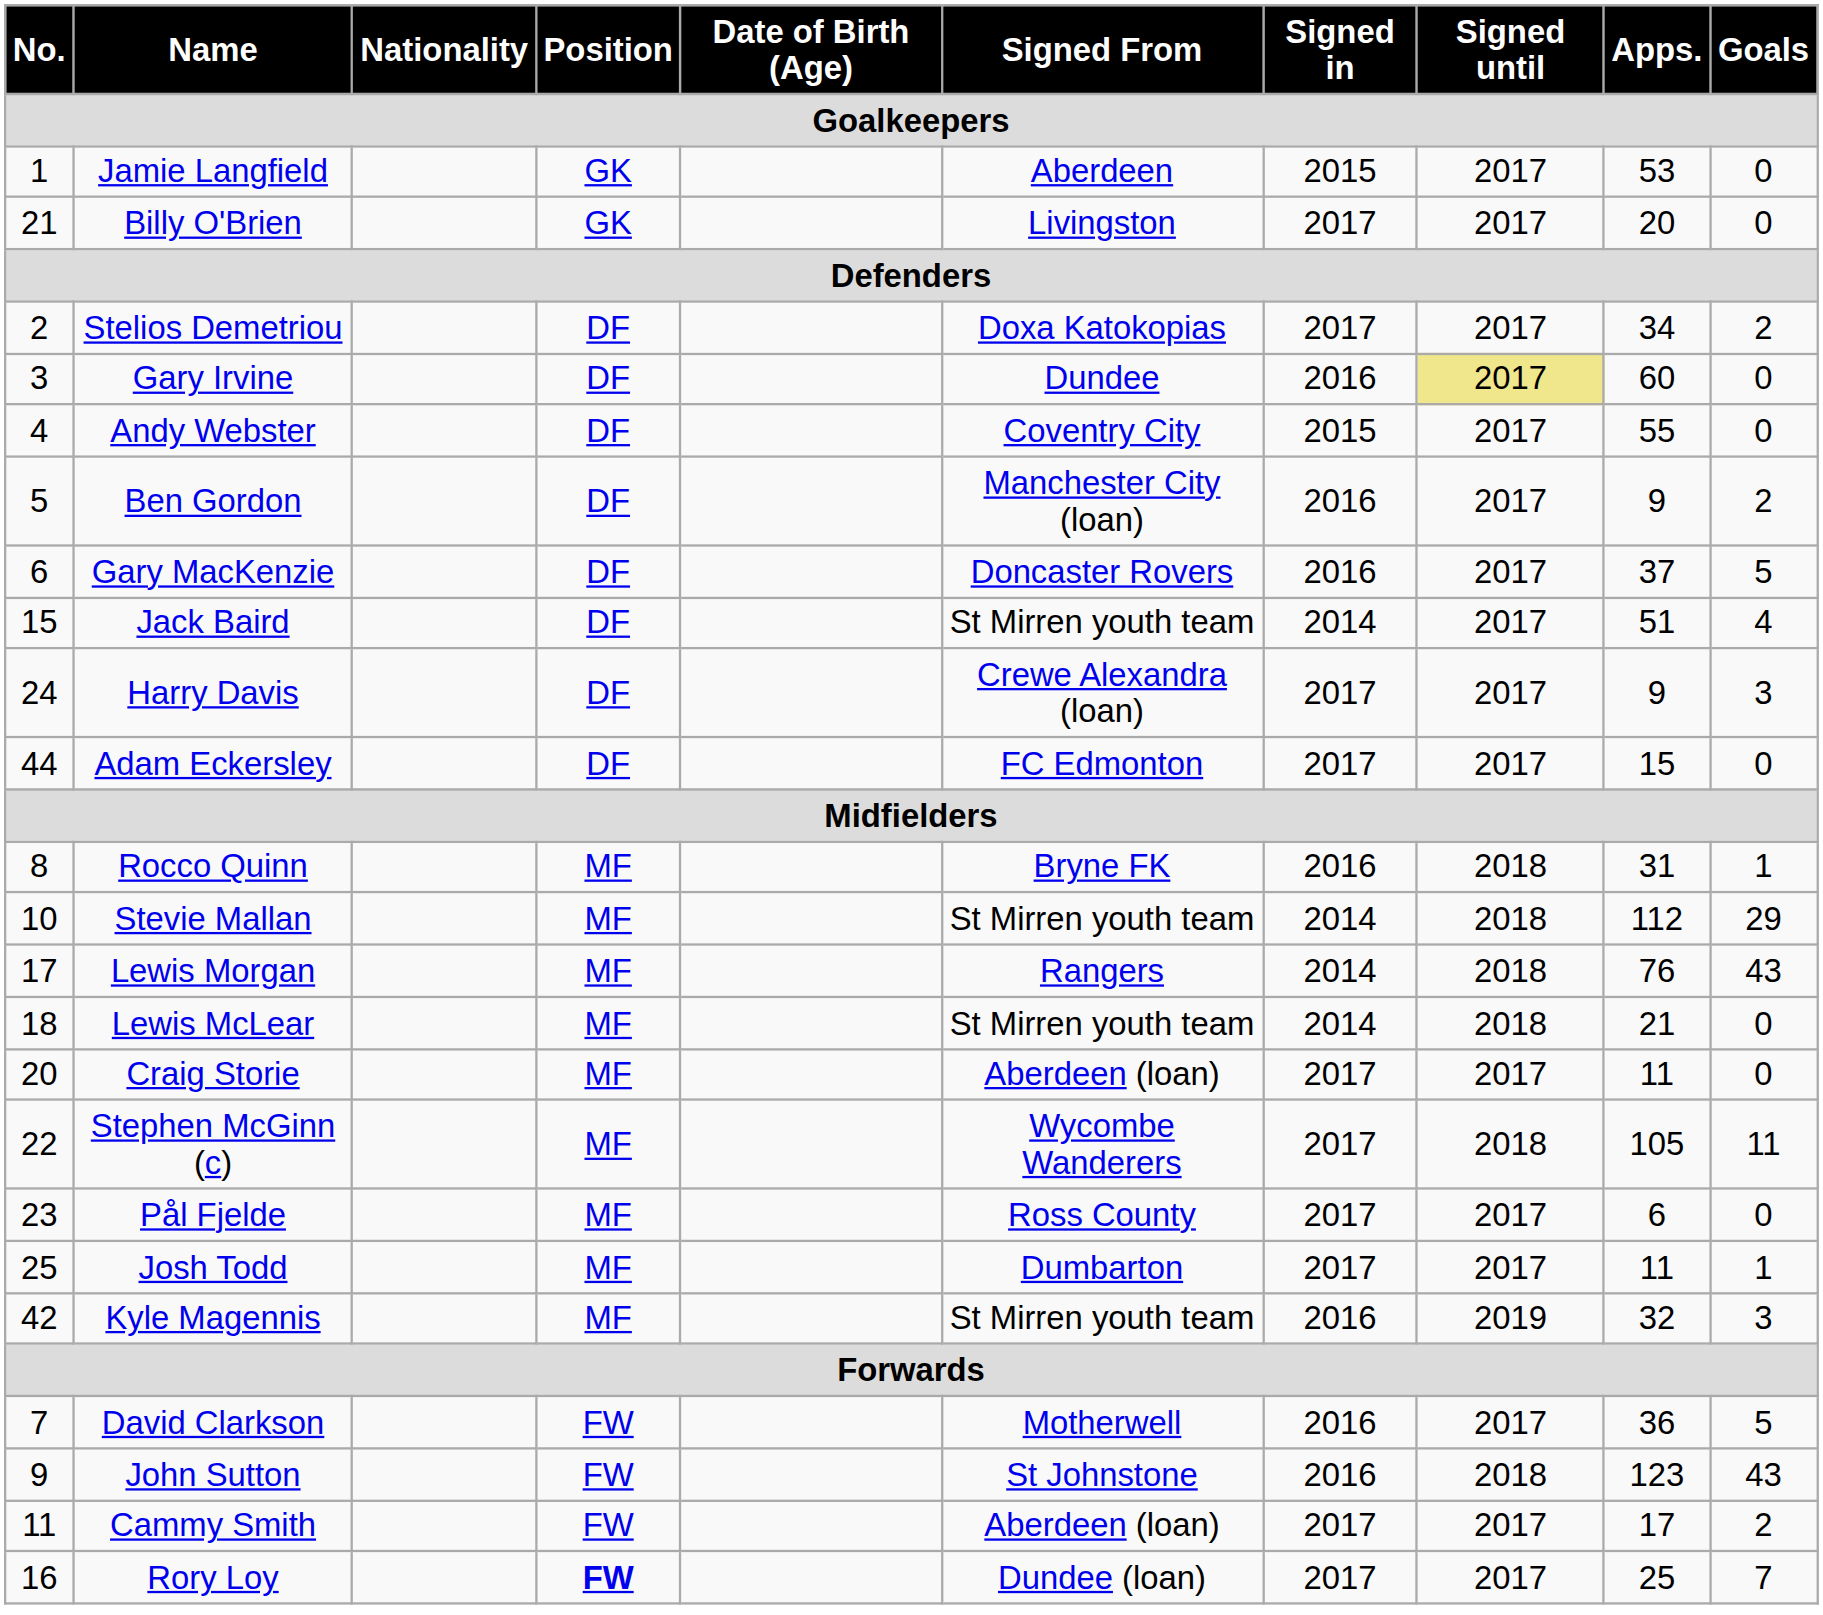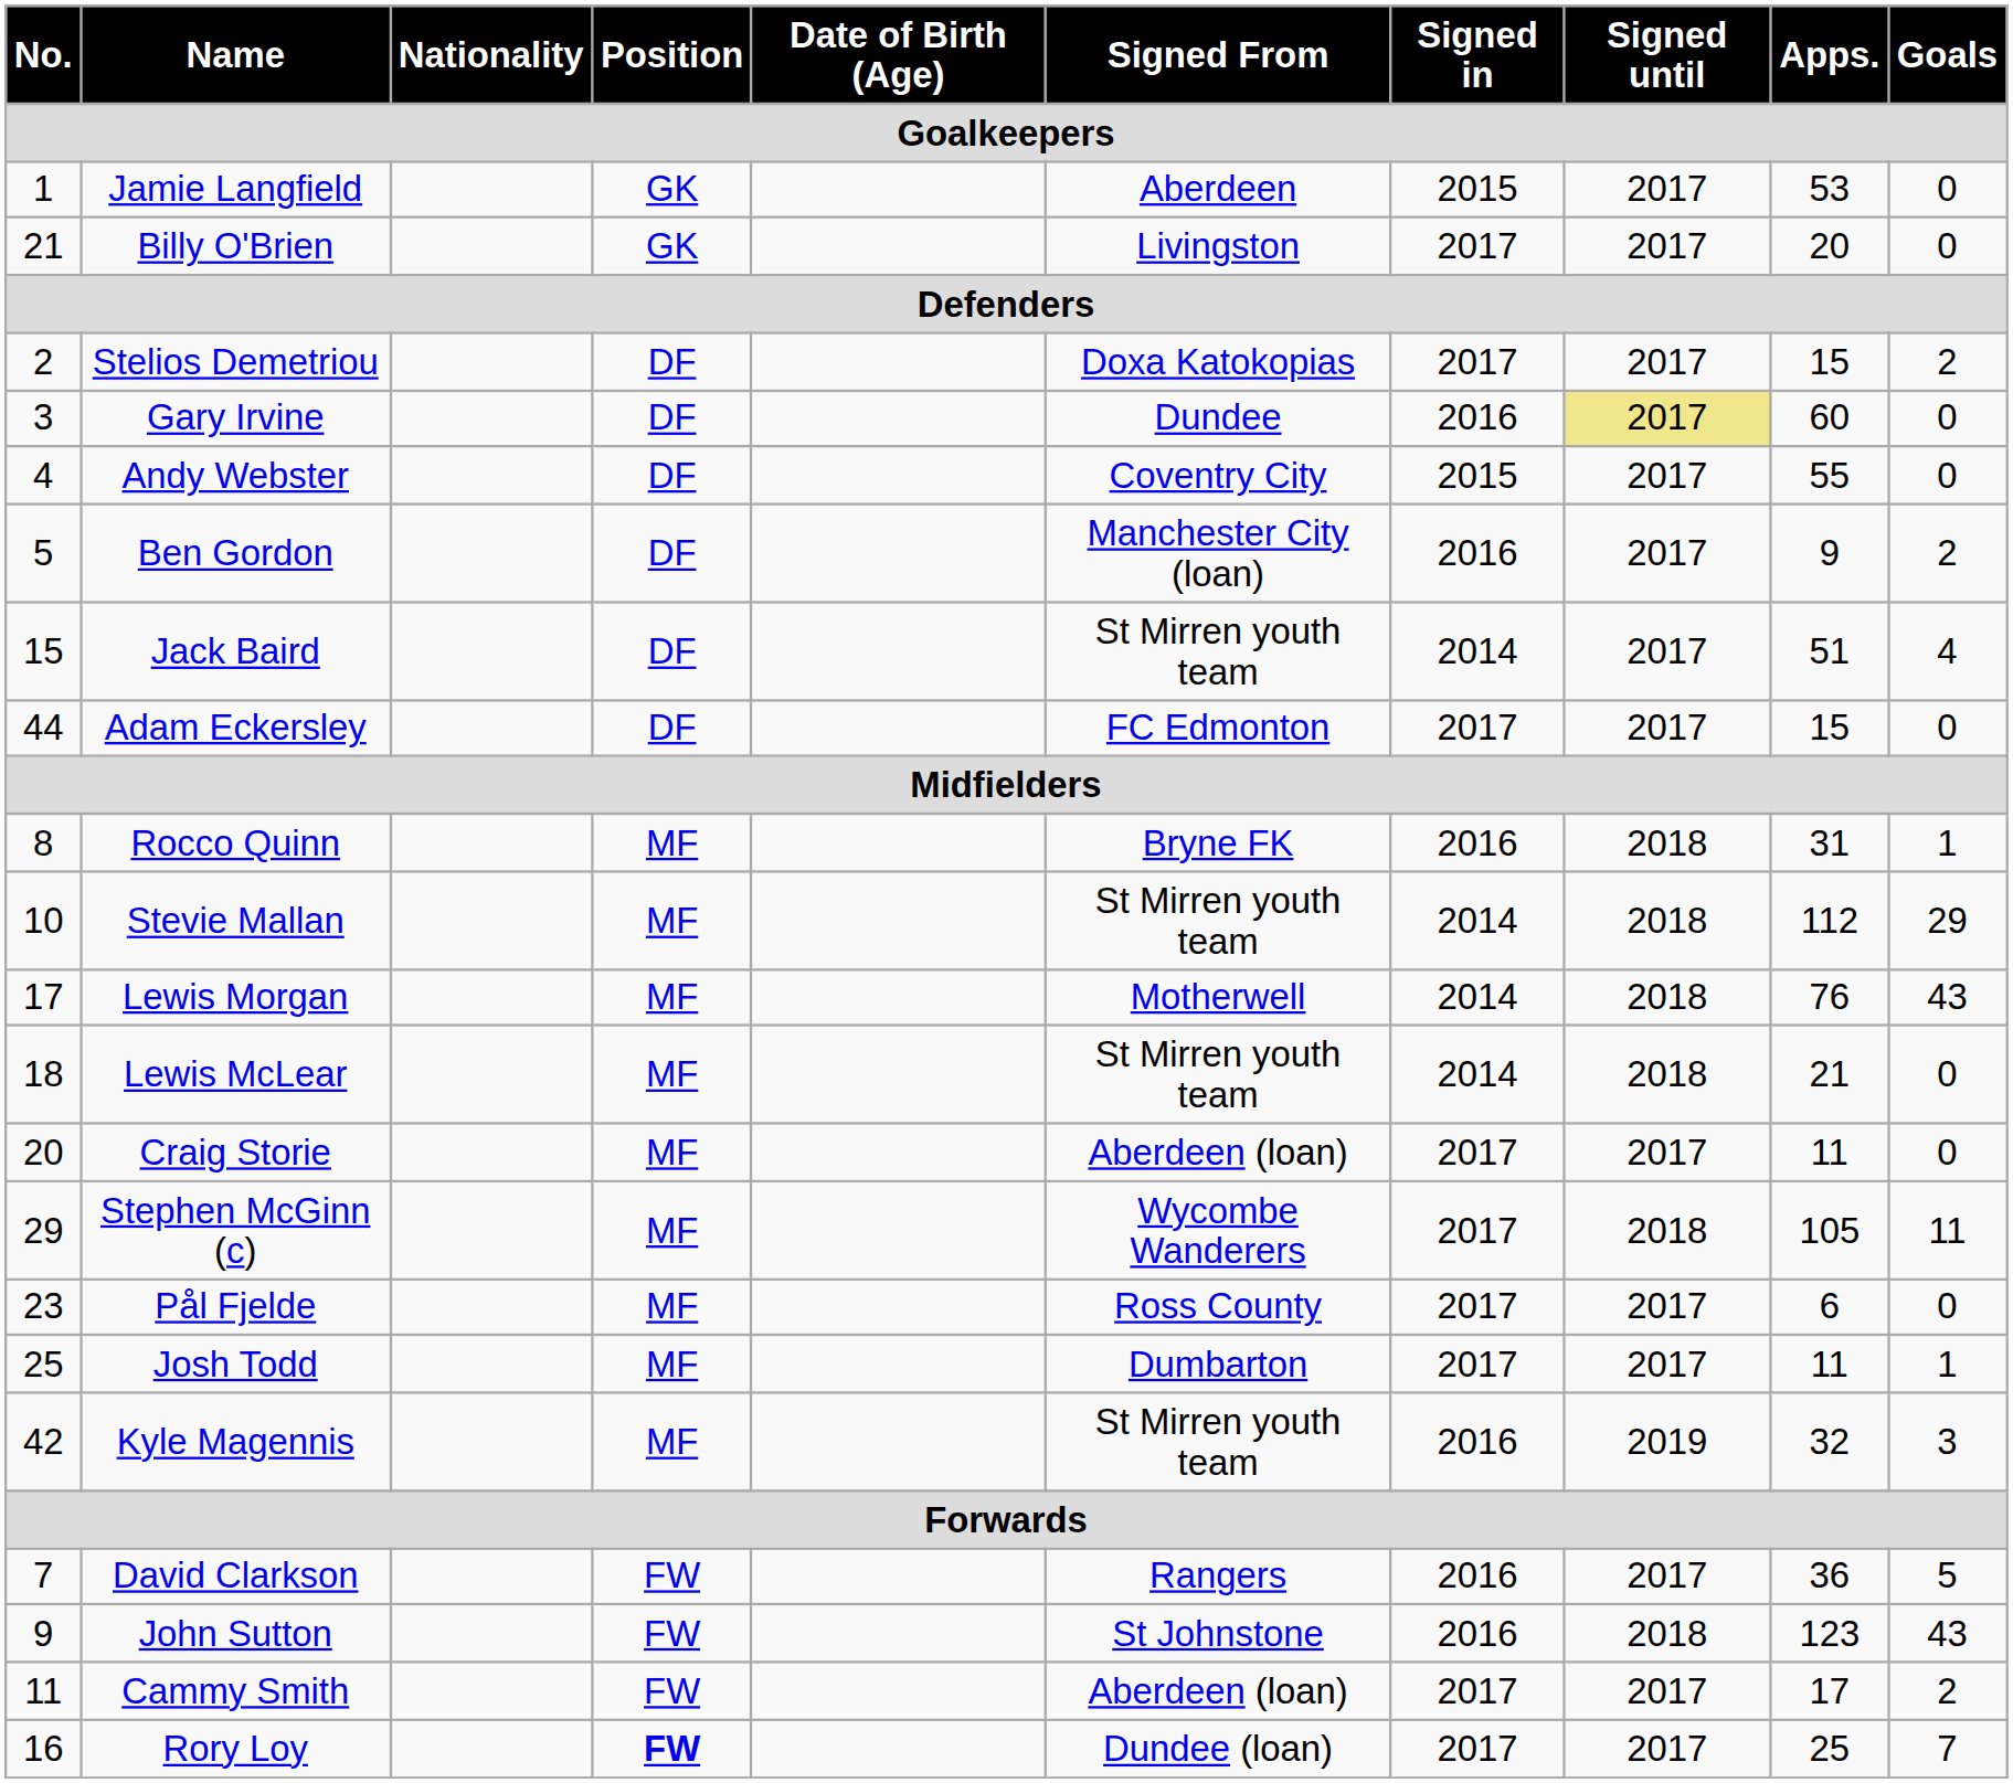Stelios Demetriou | Apps.: 34 -> 15
- row: 6 | Gary MacKenzie | DF | Doncaster Rovers | 2016 | 2017 | 37 | 5
- row: 24 | Harry Davis | DF | Crewe Alexandra (loan) | 2017 | 2017 | 9 | 3
Lewis Morgan | Signed From: Rangers -> Motherwell
Stephen McGinn (c) | No.: 22 -> 29
David Clarkson | Signed From: Motherwell -> Rangers
